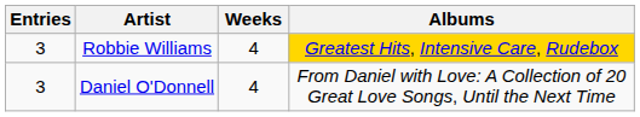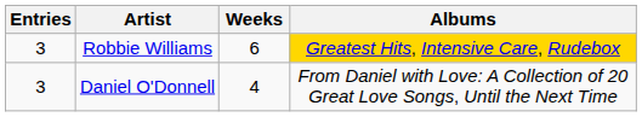Robbie Williams | Weeks: 4 -> 6
